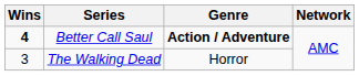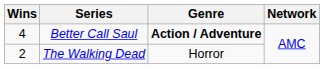Better Call Saul | Wins: bold -> normal
The Walking Dead | Wins: 3 -> 2
